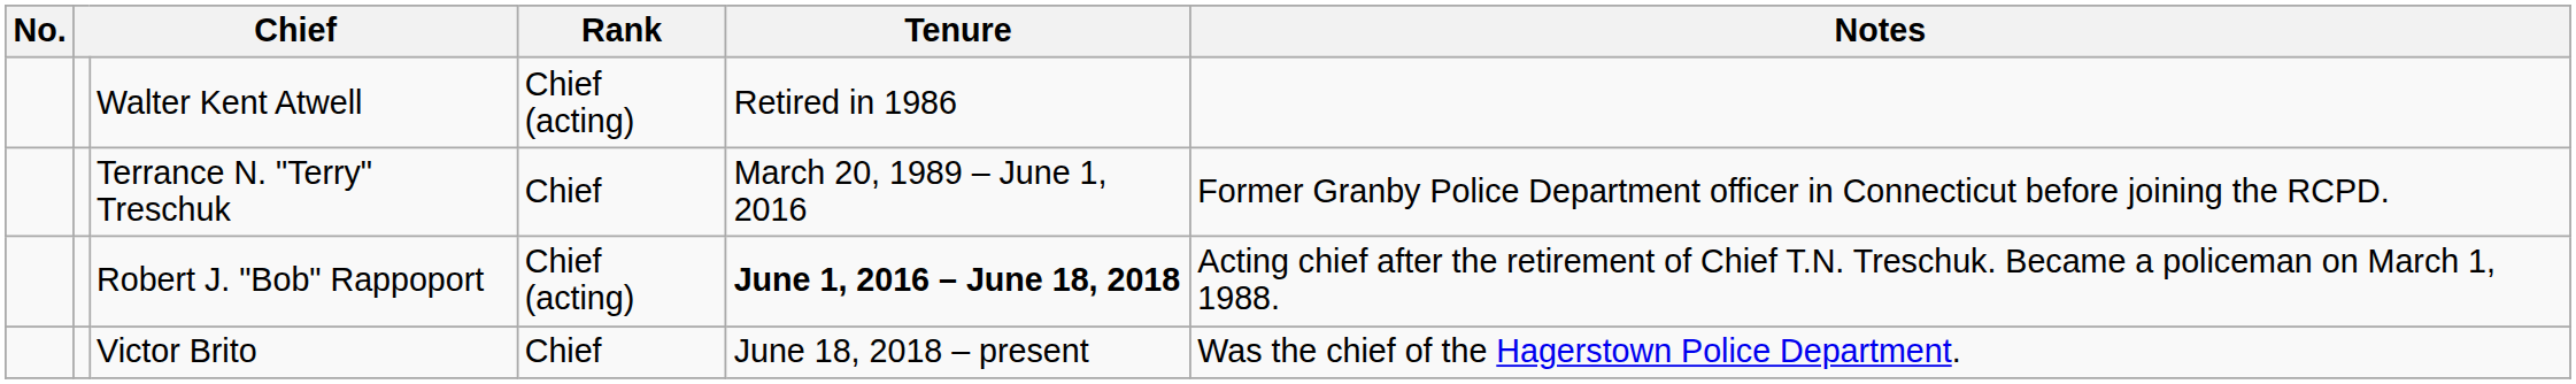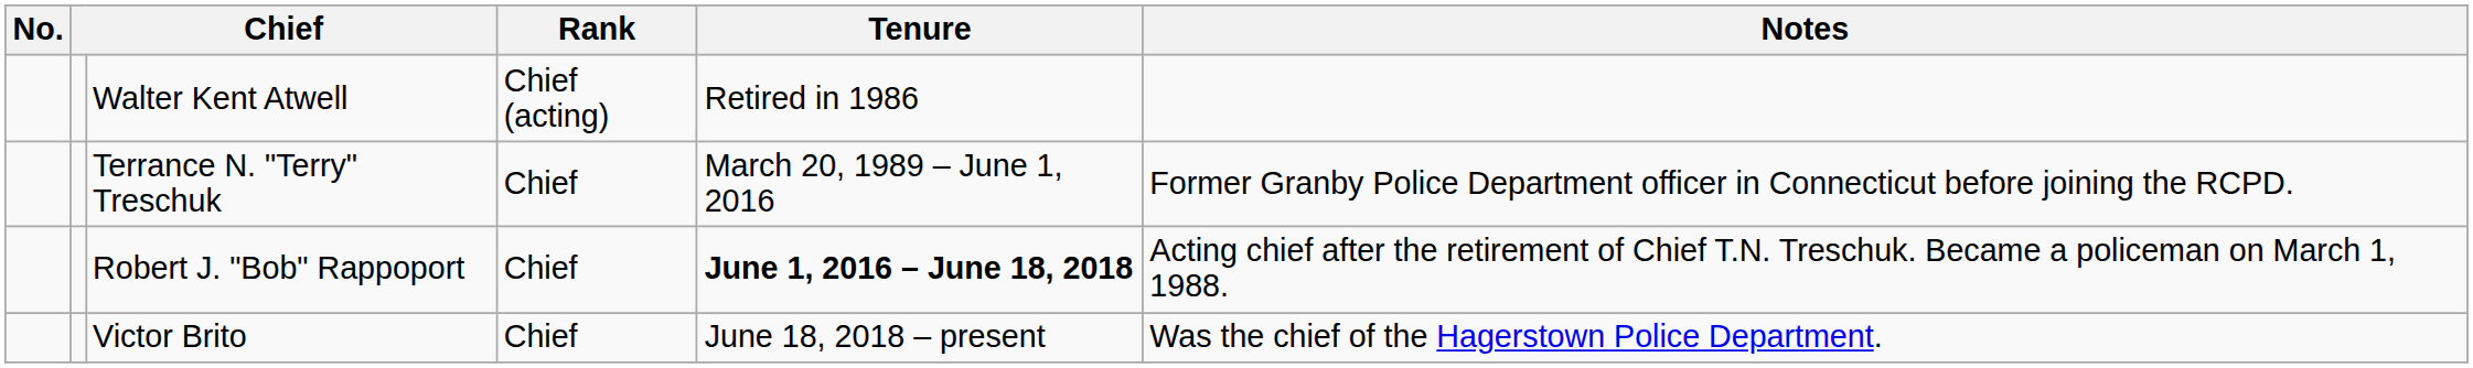Robert J. "Bob" Rappoport | Rank: Chief (acting) -> Chief
